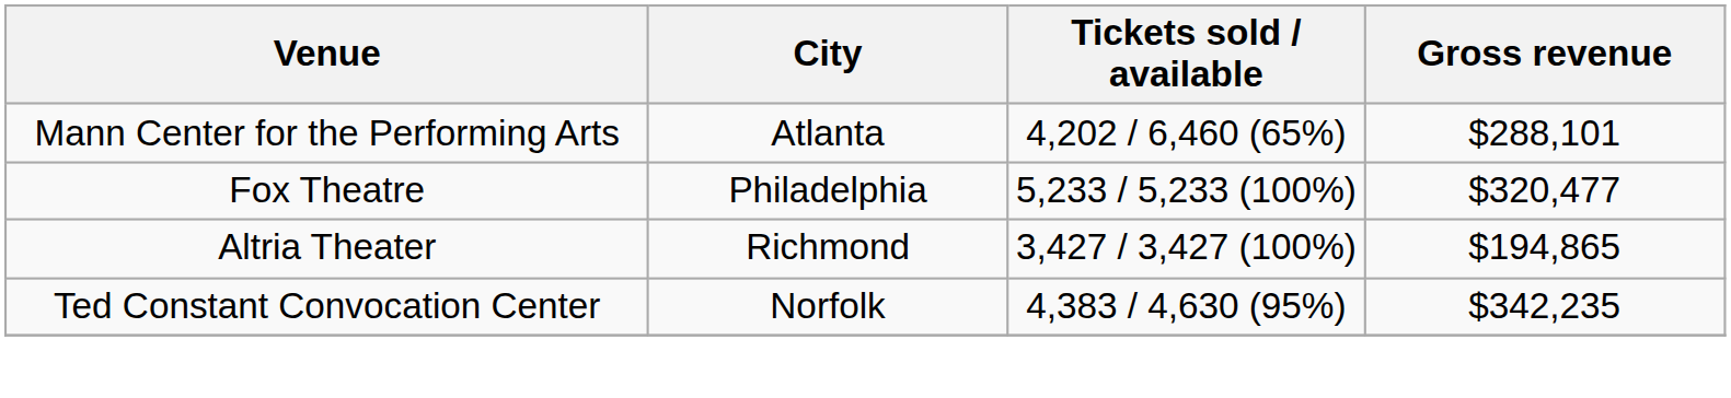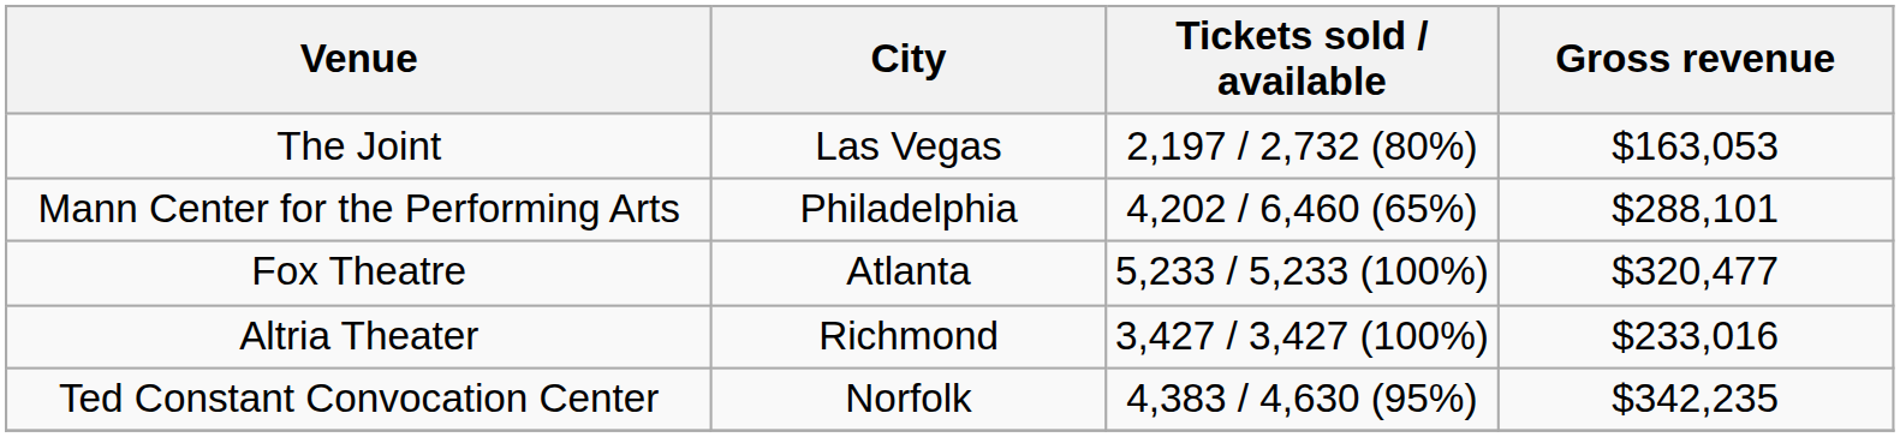+ row: The Joint | Las Vegas | 2,197 / 2,732 (80%) | $163,053
Mann Center for the Performing Arts | City: Atlanta -> Philadelphia
Fox Theatre | City: Philadelphia -> Atlanta
Altria Theater | Gross revenue: $194,865 -> $233,016
